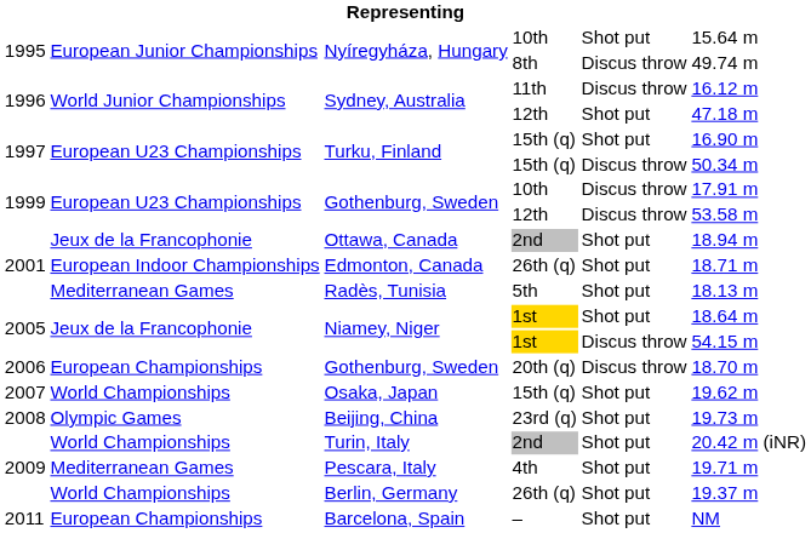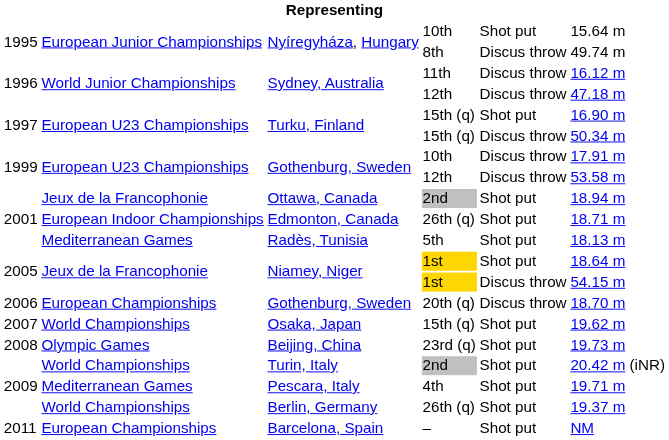Sydney, Australia / 12th | column 5: Shot put -> Discus throw
